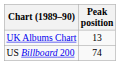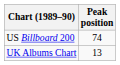rows swapped: UK Albums Chart <-> US Billboard 200
